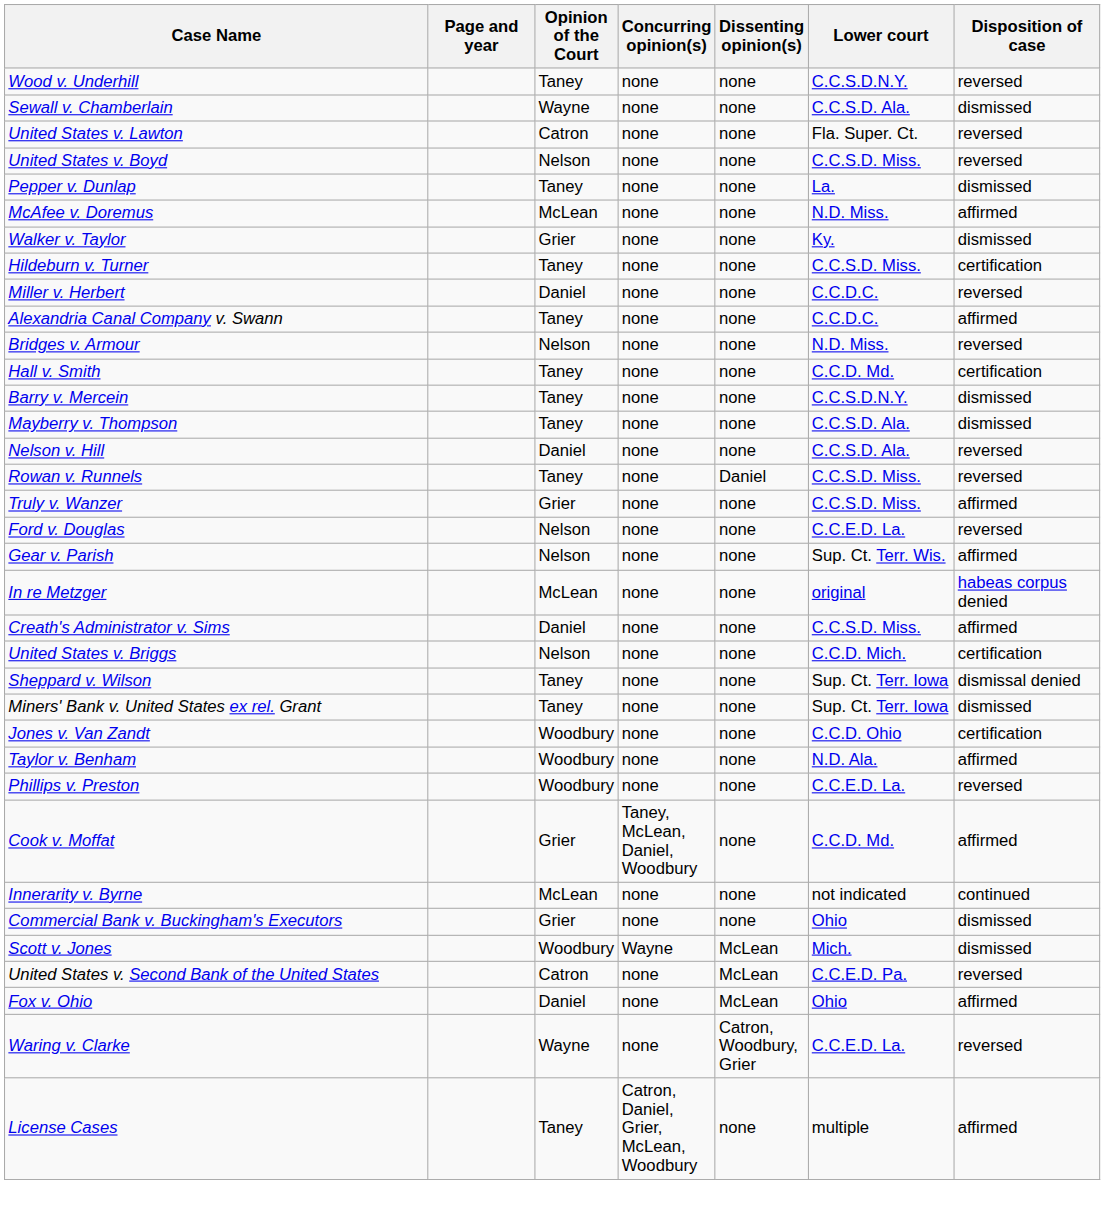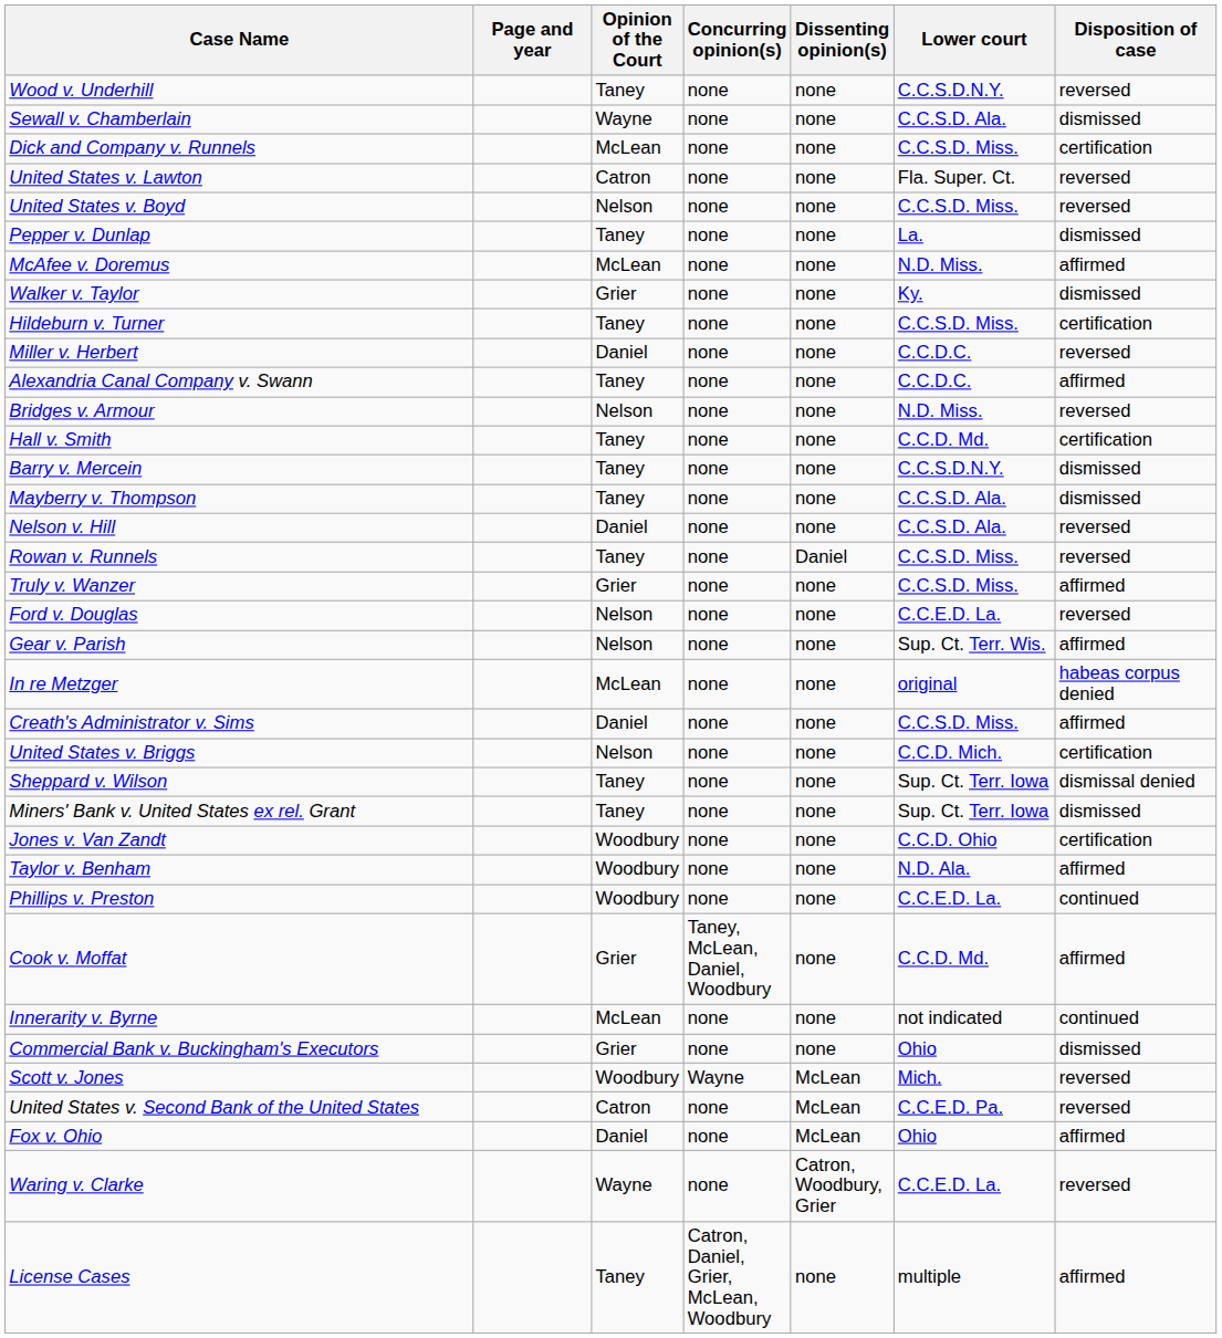+ row: Dick and Company v. Runnels | McLean | none | none | C.C.S.D. Miss. | certification
Phillips v. Preston | Disposition of case: reversed -> continued
Scott v. Jones | Disposition of case: dismissed -> reversed
